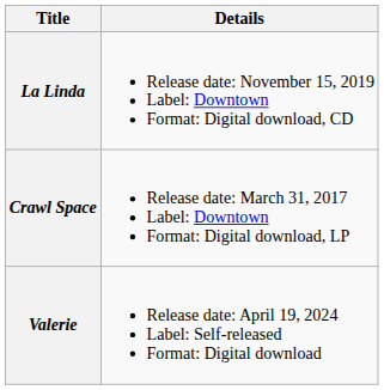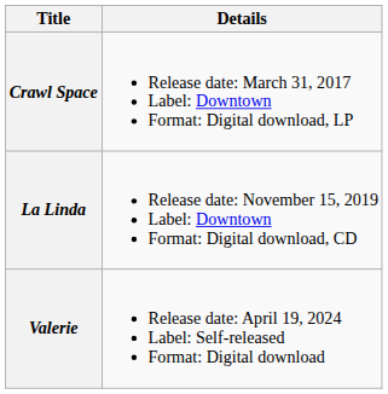rows swapped: Crawl Space <-> La Linda
